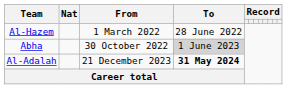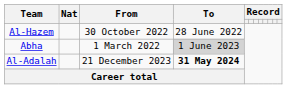Al-Hazem | From: 1 March 2022 -> 30 October 2022
Abha | From: 30 October 2022 -> 1 March 2022
